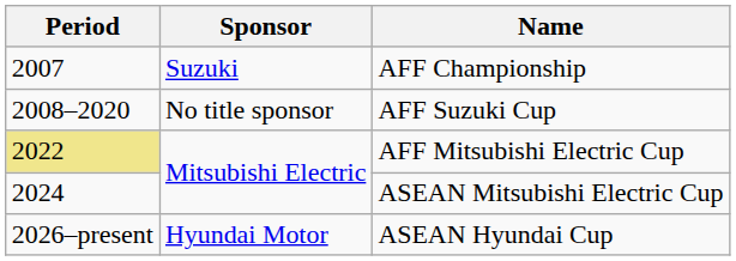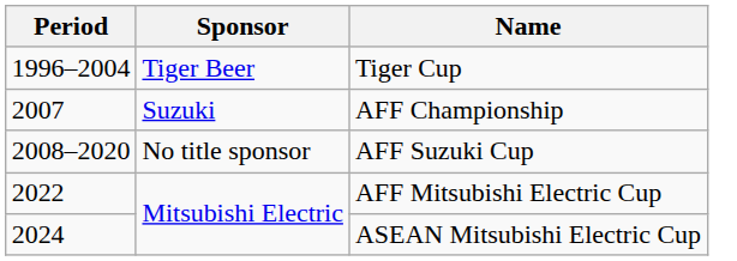+ row: 1996–2004 | Tiger Beer | Tiger Cup
AFF Mitsubishi Electric Cup | Period: khaki background -> no background
- row: 2026–present | Hyundai Motor | ASEAN Hyundai Cup
